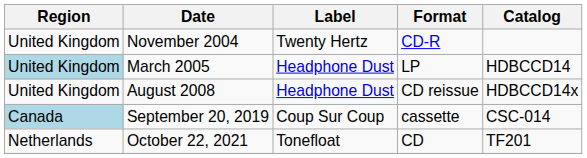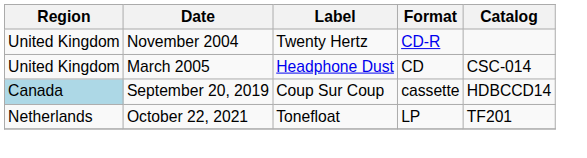March 2005 | Region: lightblue background -> no background
March 2005 | Format: LP -> CD
March 2005 | Catalog: HDBCCD14 -> CSC-014
- row: United Kingdom | August 2008 | Headphone Dust | CD reissue | HDBCCD14x
September 20, 2019 | Catalog: CSC-014 -> HDBCCD14
October 22, 2021 | Format: CD -> LP
